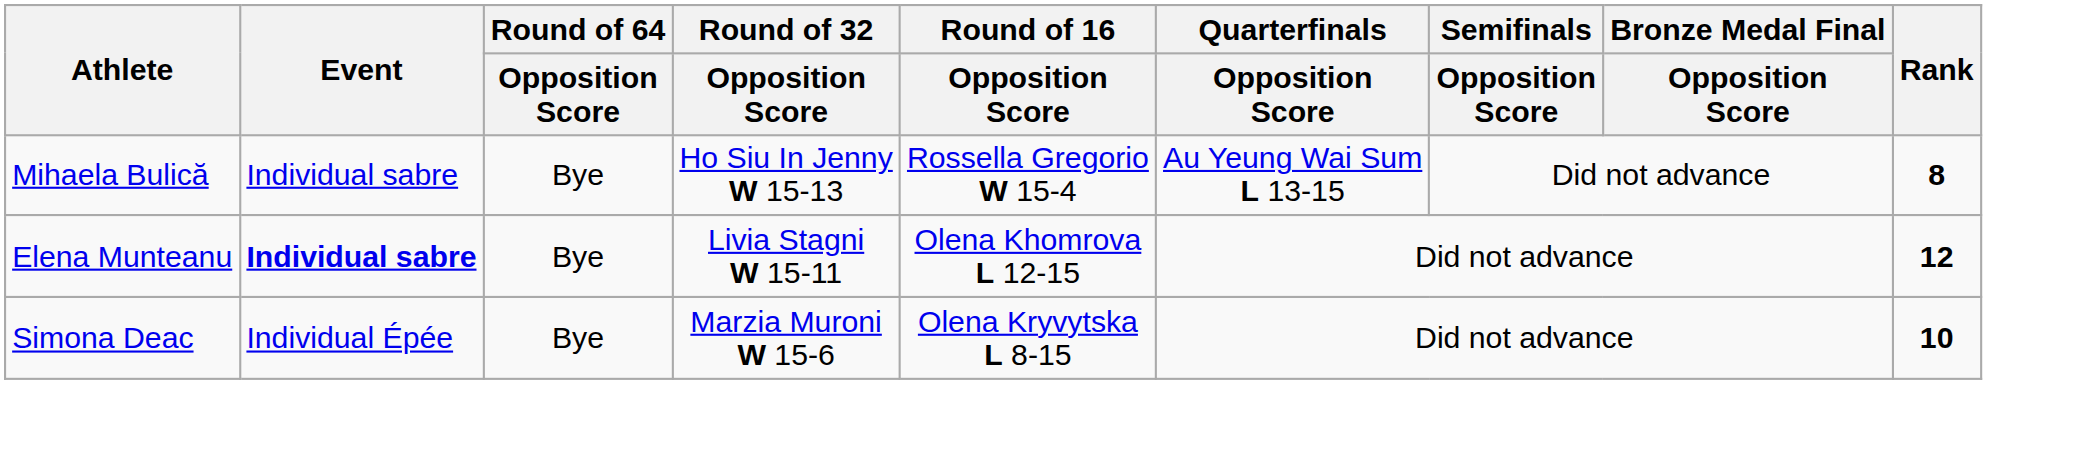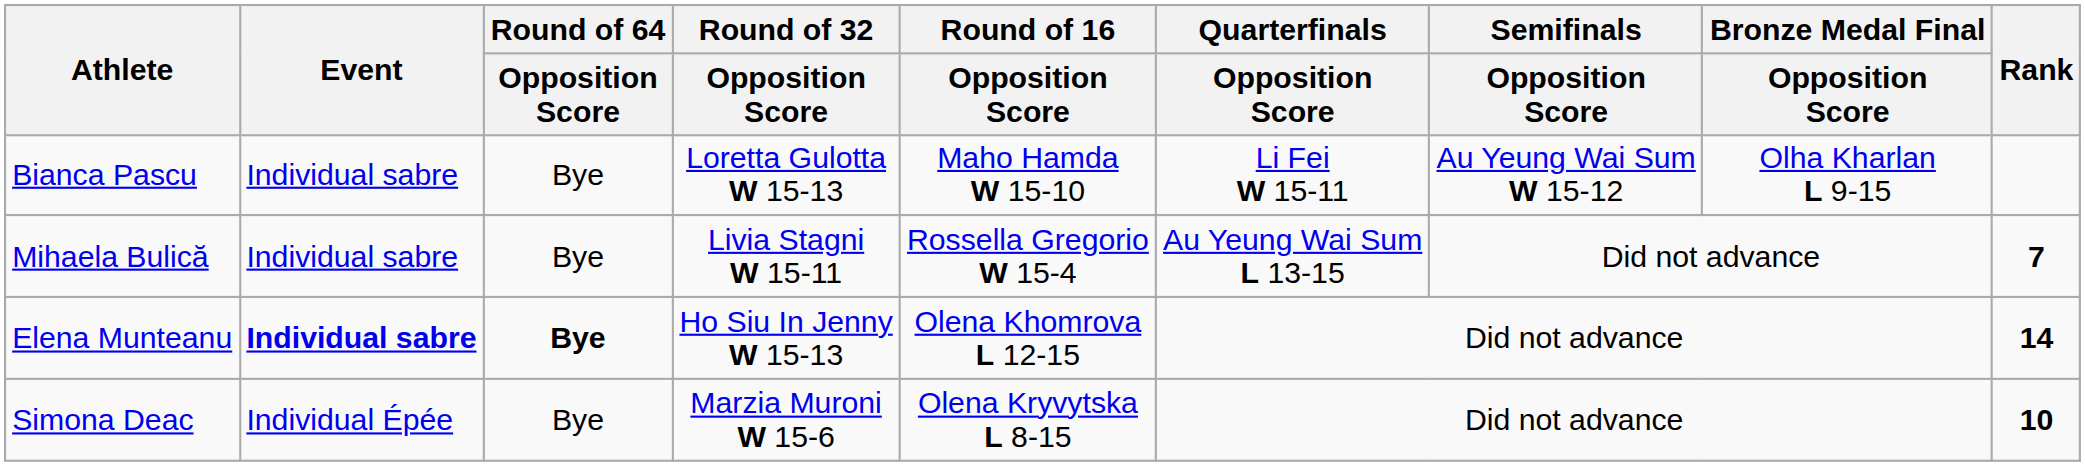+ row: Bianca Pascu | Individual sabre | Bye | Loretta Gulotta W 15-13 | Maho Hamda W 15-10 | Li Fei W 15-11 | Au Yeung Wai Sum W 15-12 | Olha Kharlan L 9-15
Mihaela Bulică | Round of 32 / Opposition Score: Ho Siu In Jenny W 15-13 -> Livia Stagni W 15-11
Mihaela Bulică | Rank: 8 -> 7
Elena Munteanu | Round of 64 / Opposition Score: normal -> bold
Elena Munteanu | Round of 32 / Opposition Score: Livia Stagni W 15-11 -> Ho Siu In Jenny W 15-13
Elena Munteanu | Rank: 12 -> 14
